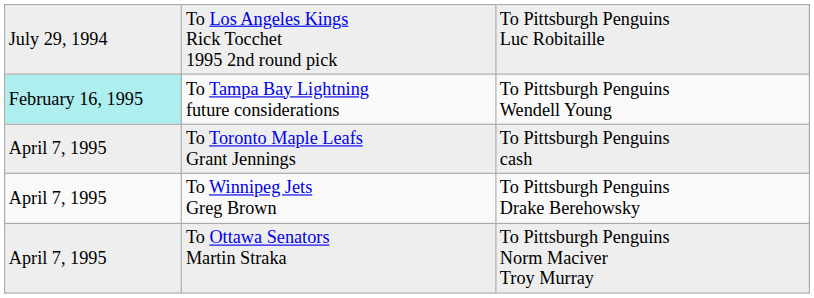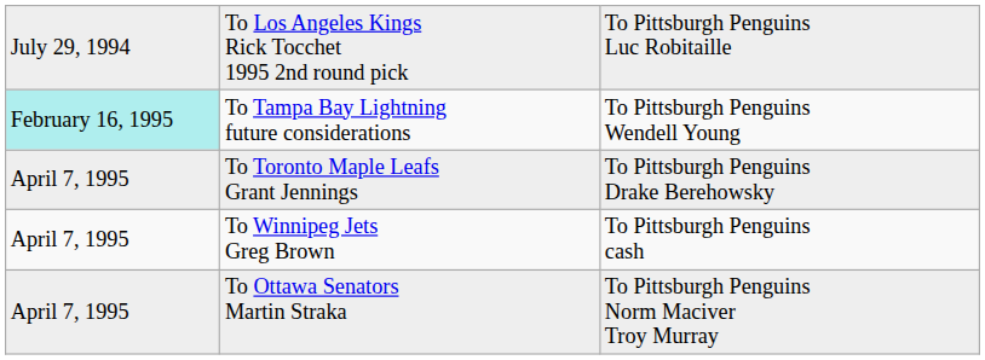To Toronto Maple Leafs Grant Jennings | column 3: To Pittsburgh Penguins cash -> To Pittsburgh Penguins Drake Berehowsky
To Winnipeg Jets Greg Brown | column 3: To Pittsburgh Penguins Drake Berehowsky -> To Pittsburgh Penguins cash
